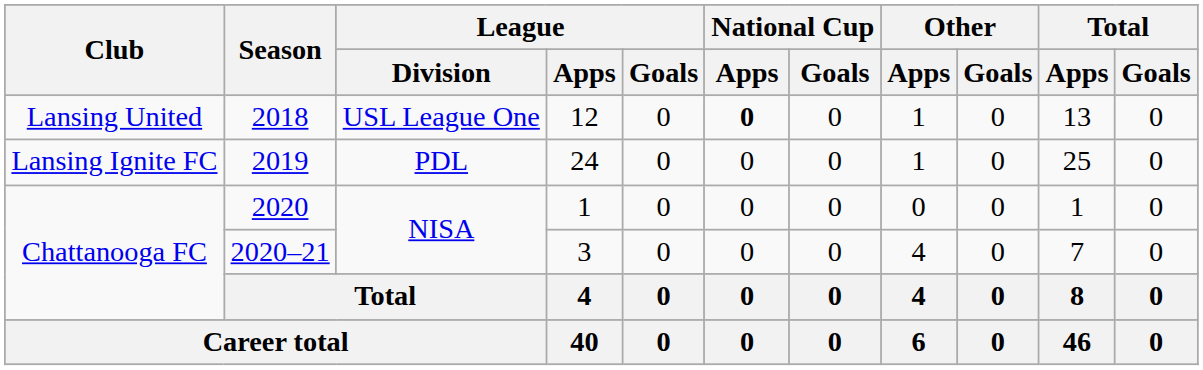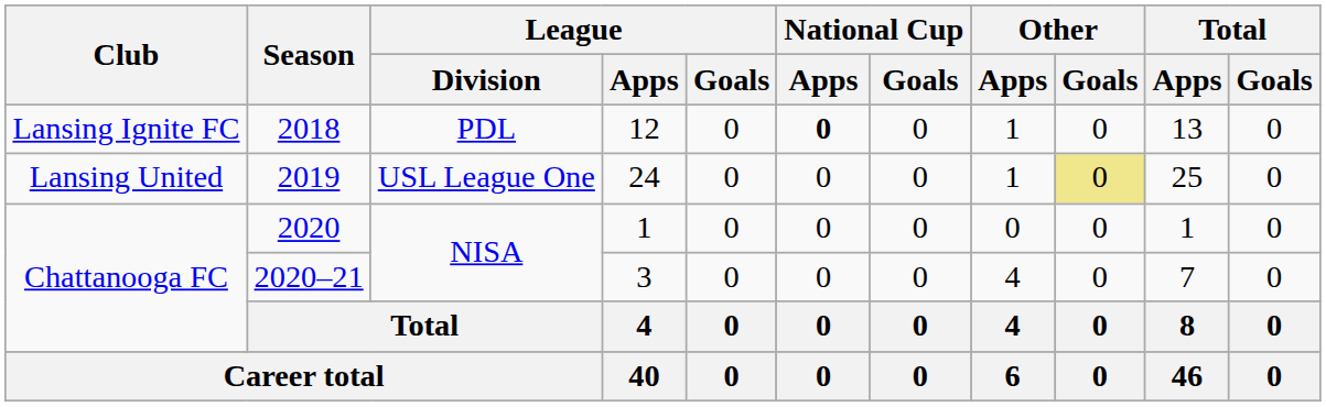2018 | Club: Lansing United -> Lansing Ignite FC
2018 | League / Division: USL League One -> PDL
2019 | Club: Lansing Ignite FC -> Lansing United
2019 | League / Division: PDL -> USL League One
2019 | Other / Goals: no background -> khaki background
